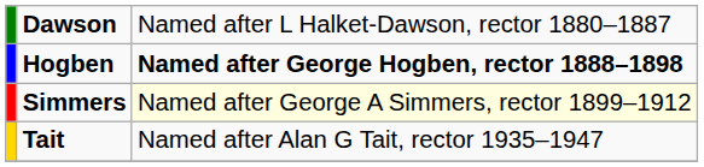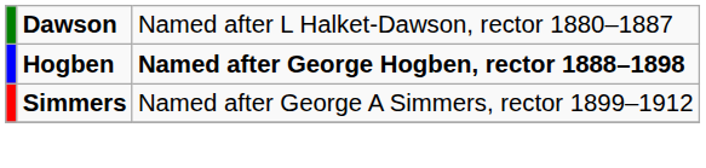Simmers | column 3: lightyellow background -> no background
- row: Tait | Named after Alan G Tait, rector 1935–1947
